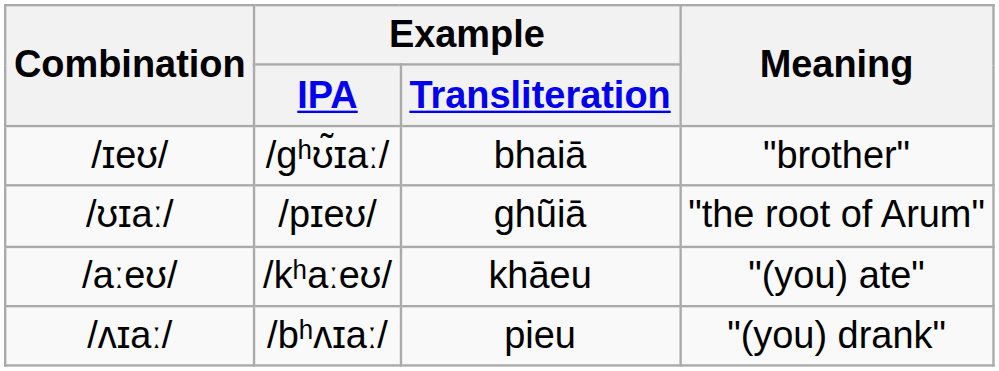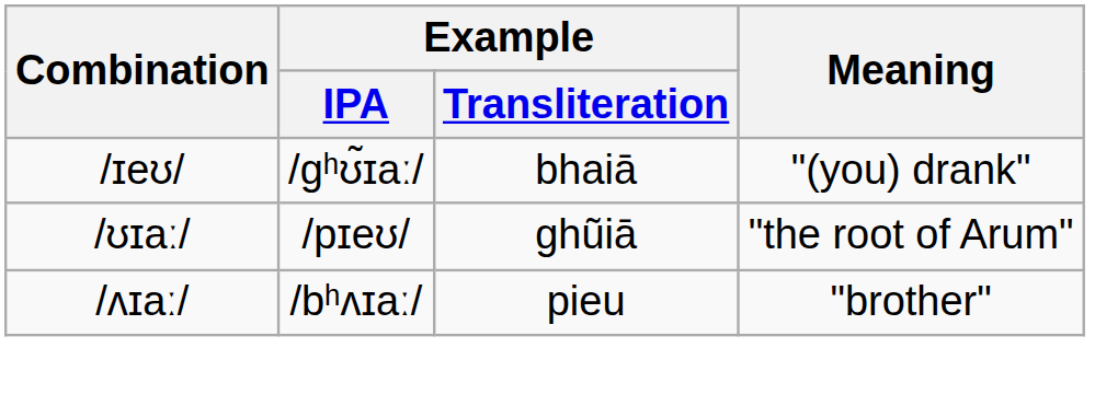/ɪeʊ/ | Meaning: "brother" -> "(you) drank"
- row: /aːeʊ/ | /kʰaːeʊ/ | khāeu | "(you) ate"
/ʌɪaː/ | Meaning: "(you) drank" -> "brother"
